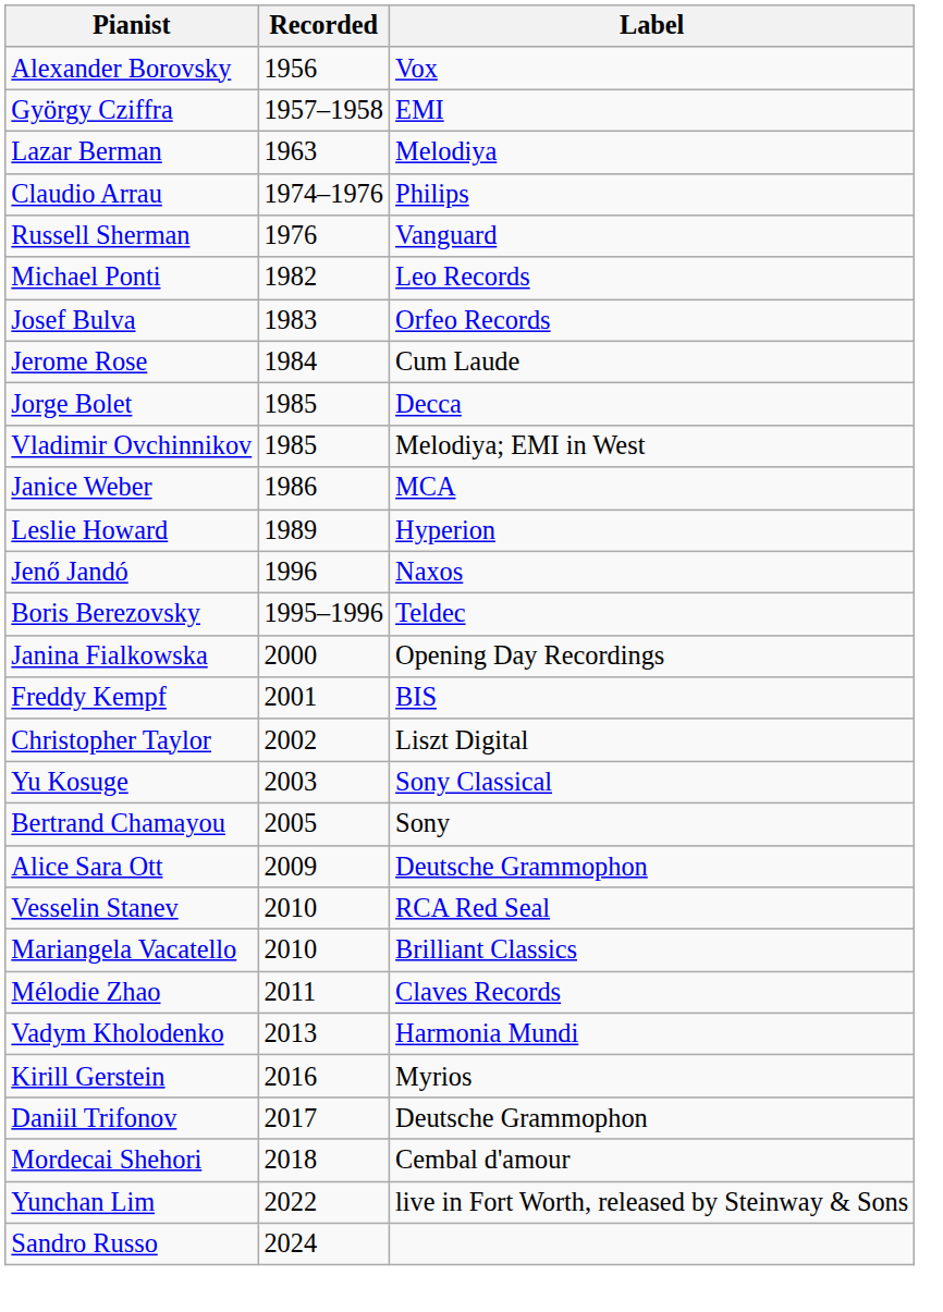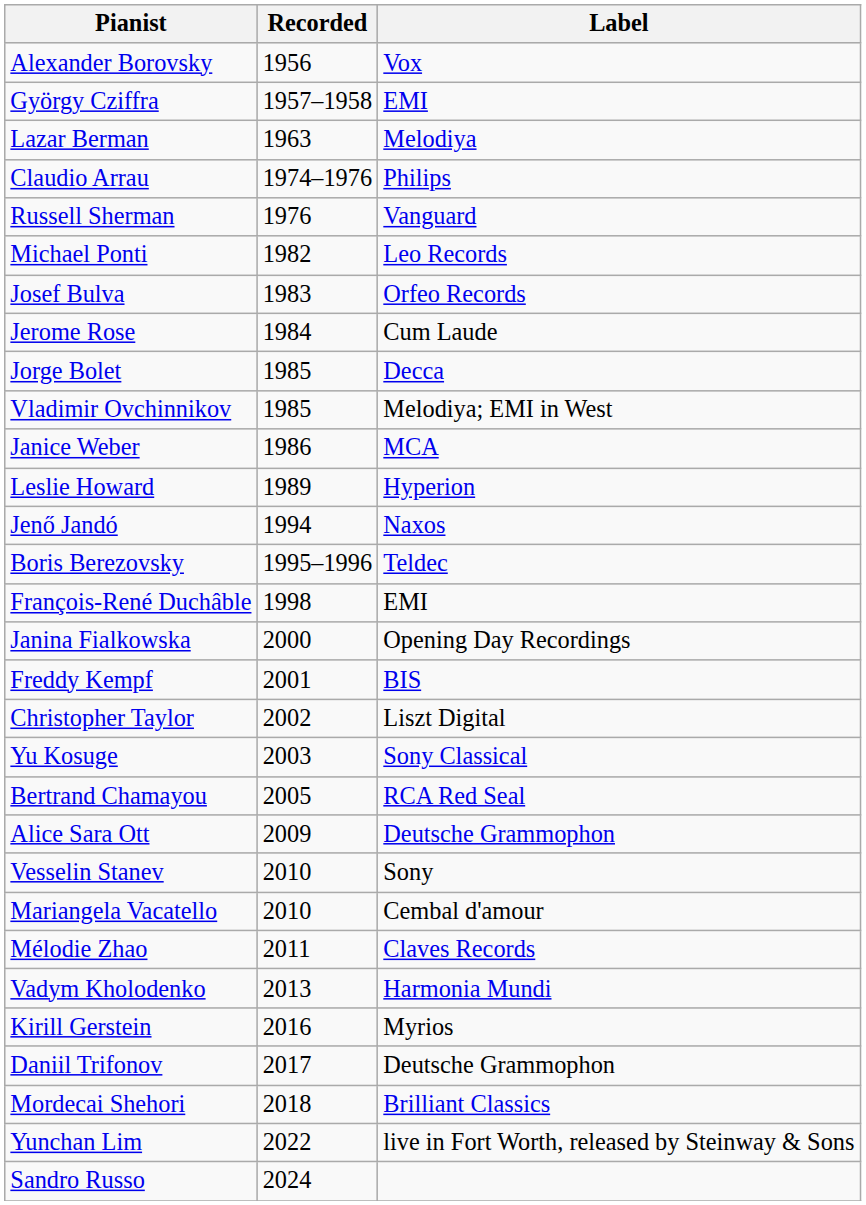Jenő Jandó | Recorded: 1996 -> 1994
+ row: François-René Duchâble | 1998 | EMI
Bertrand Chamayou | Label: Sony -> RCA Red Seal
Vesselin Stanev | Label: RCA Red Seal -> Sony
Mariangela Vacatello | Label: Brilliant Classics -> Cembal d'amour
Mordecai Shehori | Label: Cembal d'amour -> Brilliant Classics
